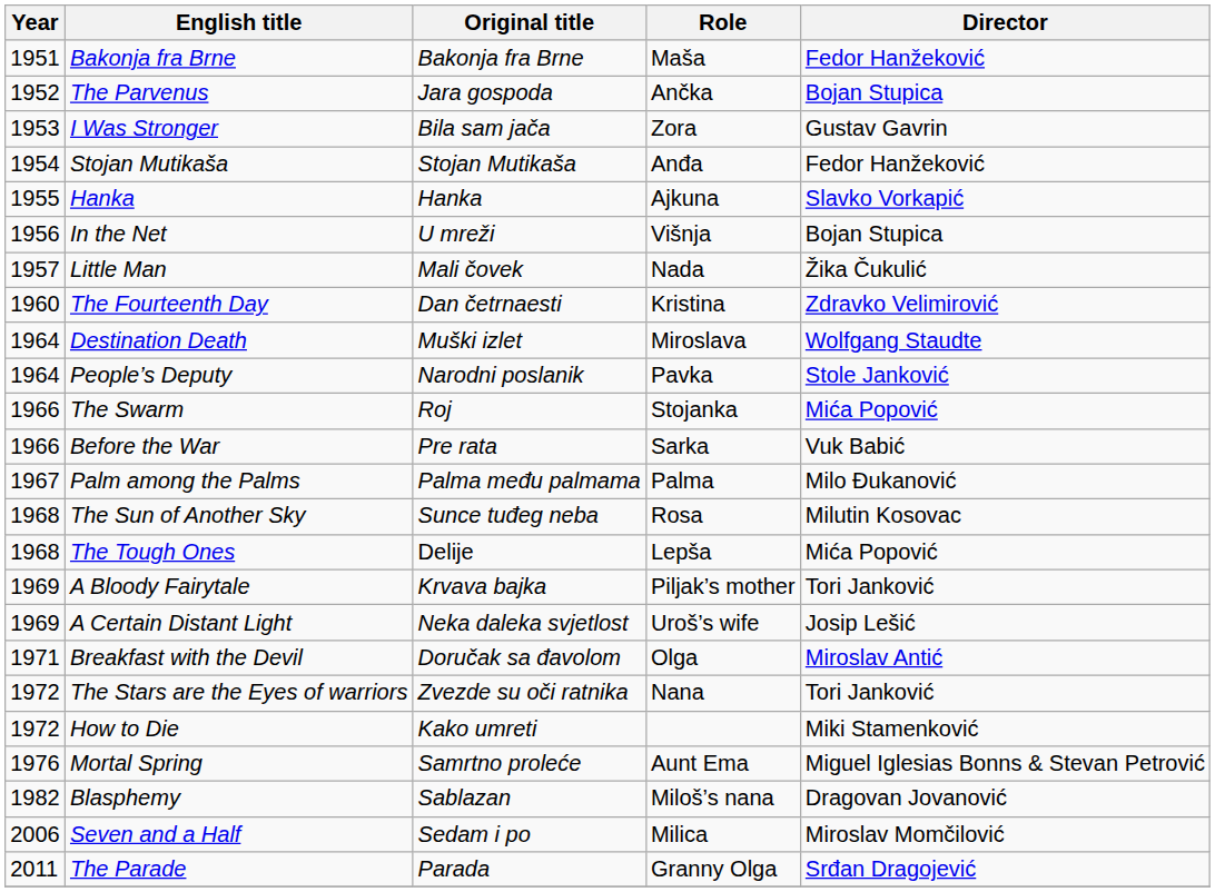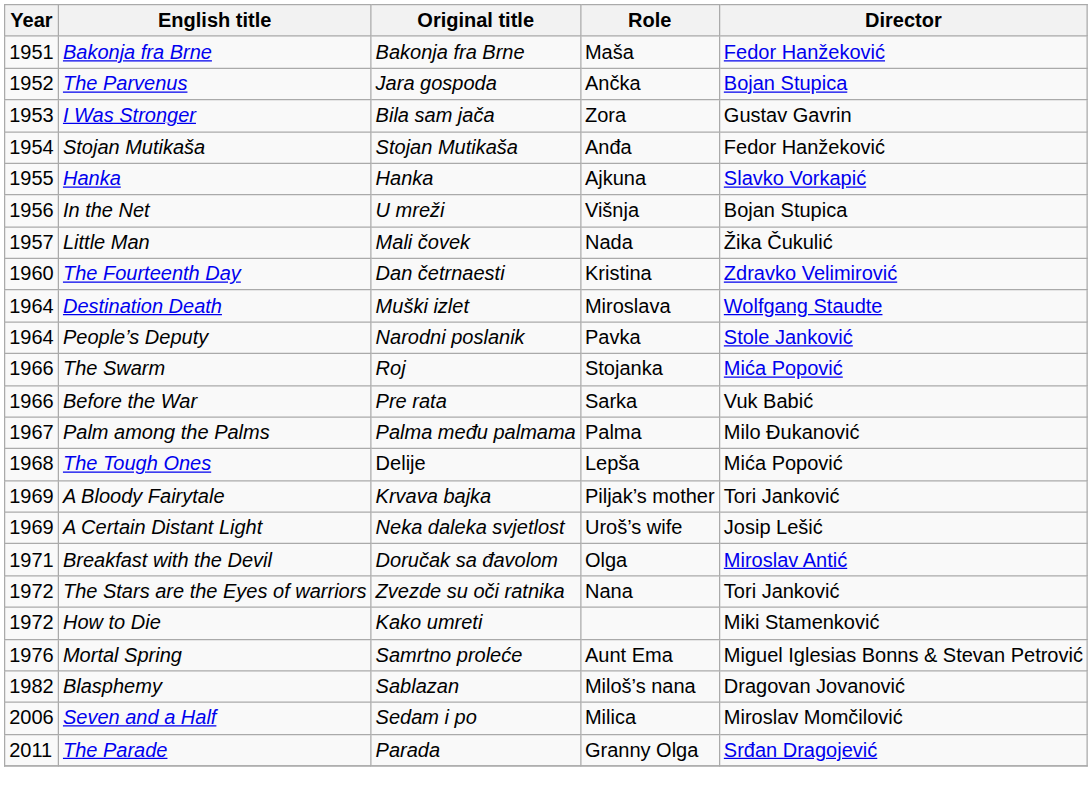- row: 1968 | The Sun of Another Sky | Sunce tuđeg neba | Rosa | Milutin Kosovac
